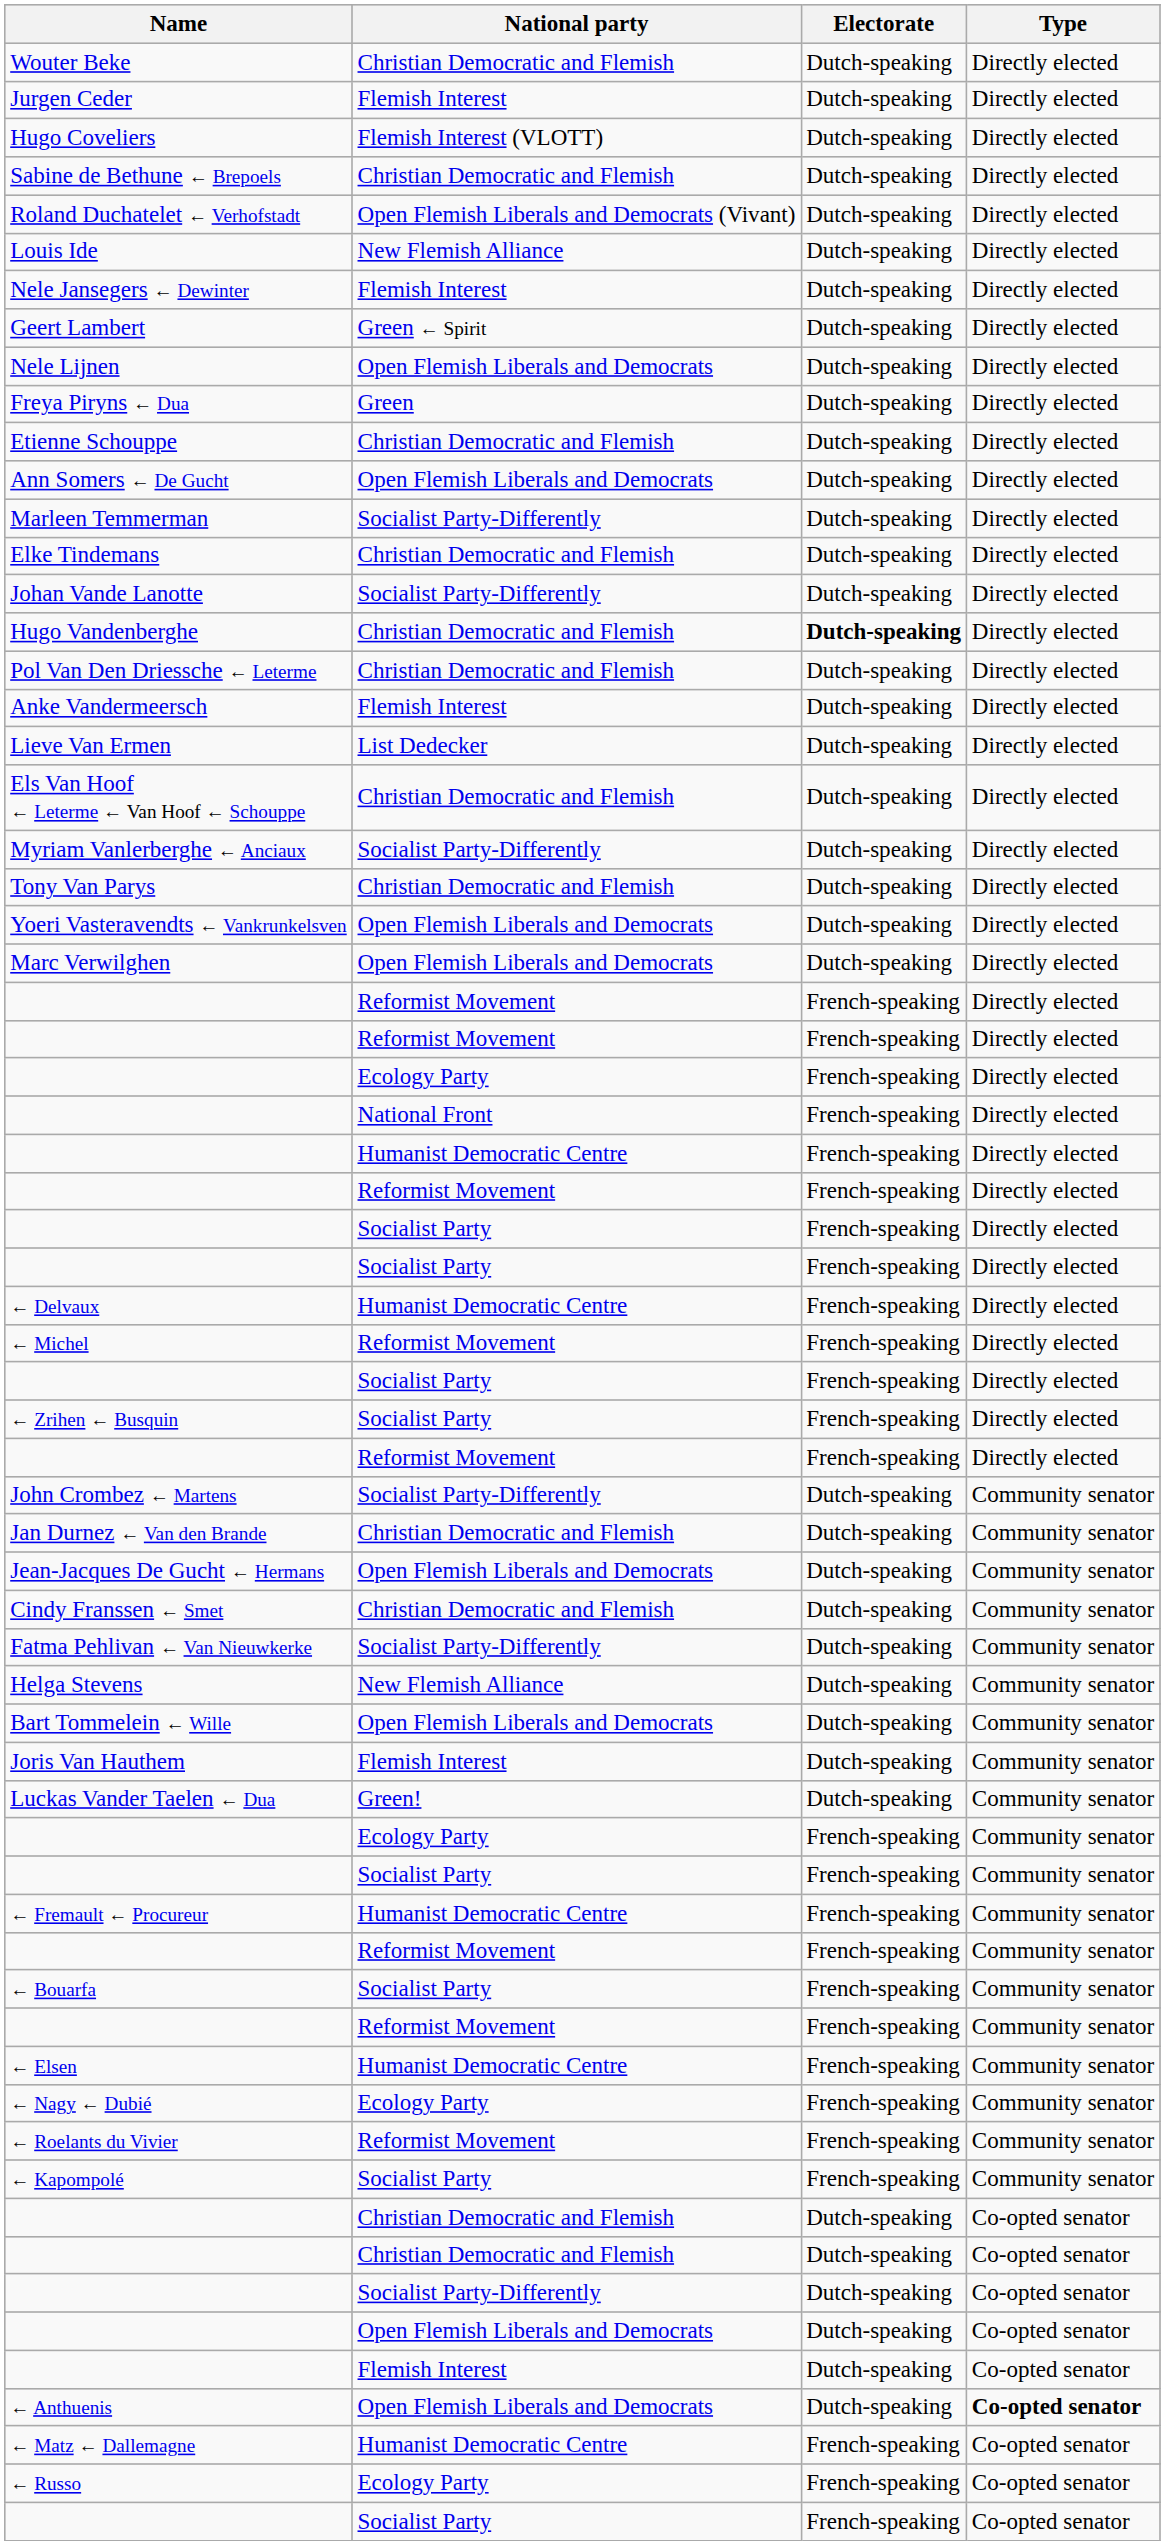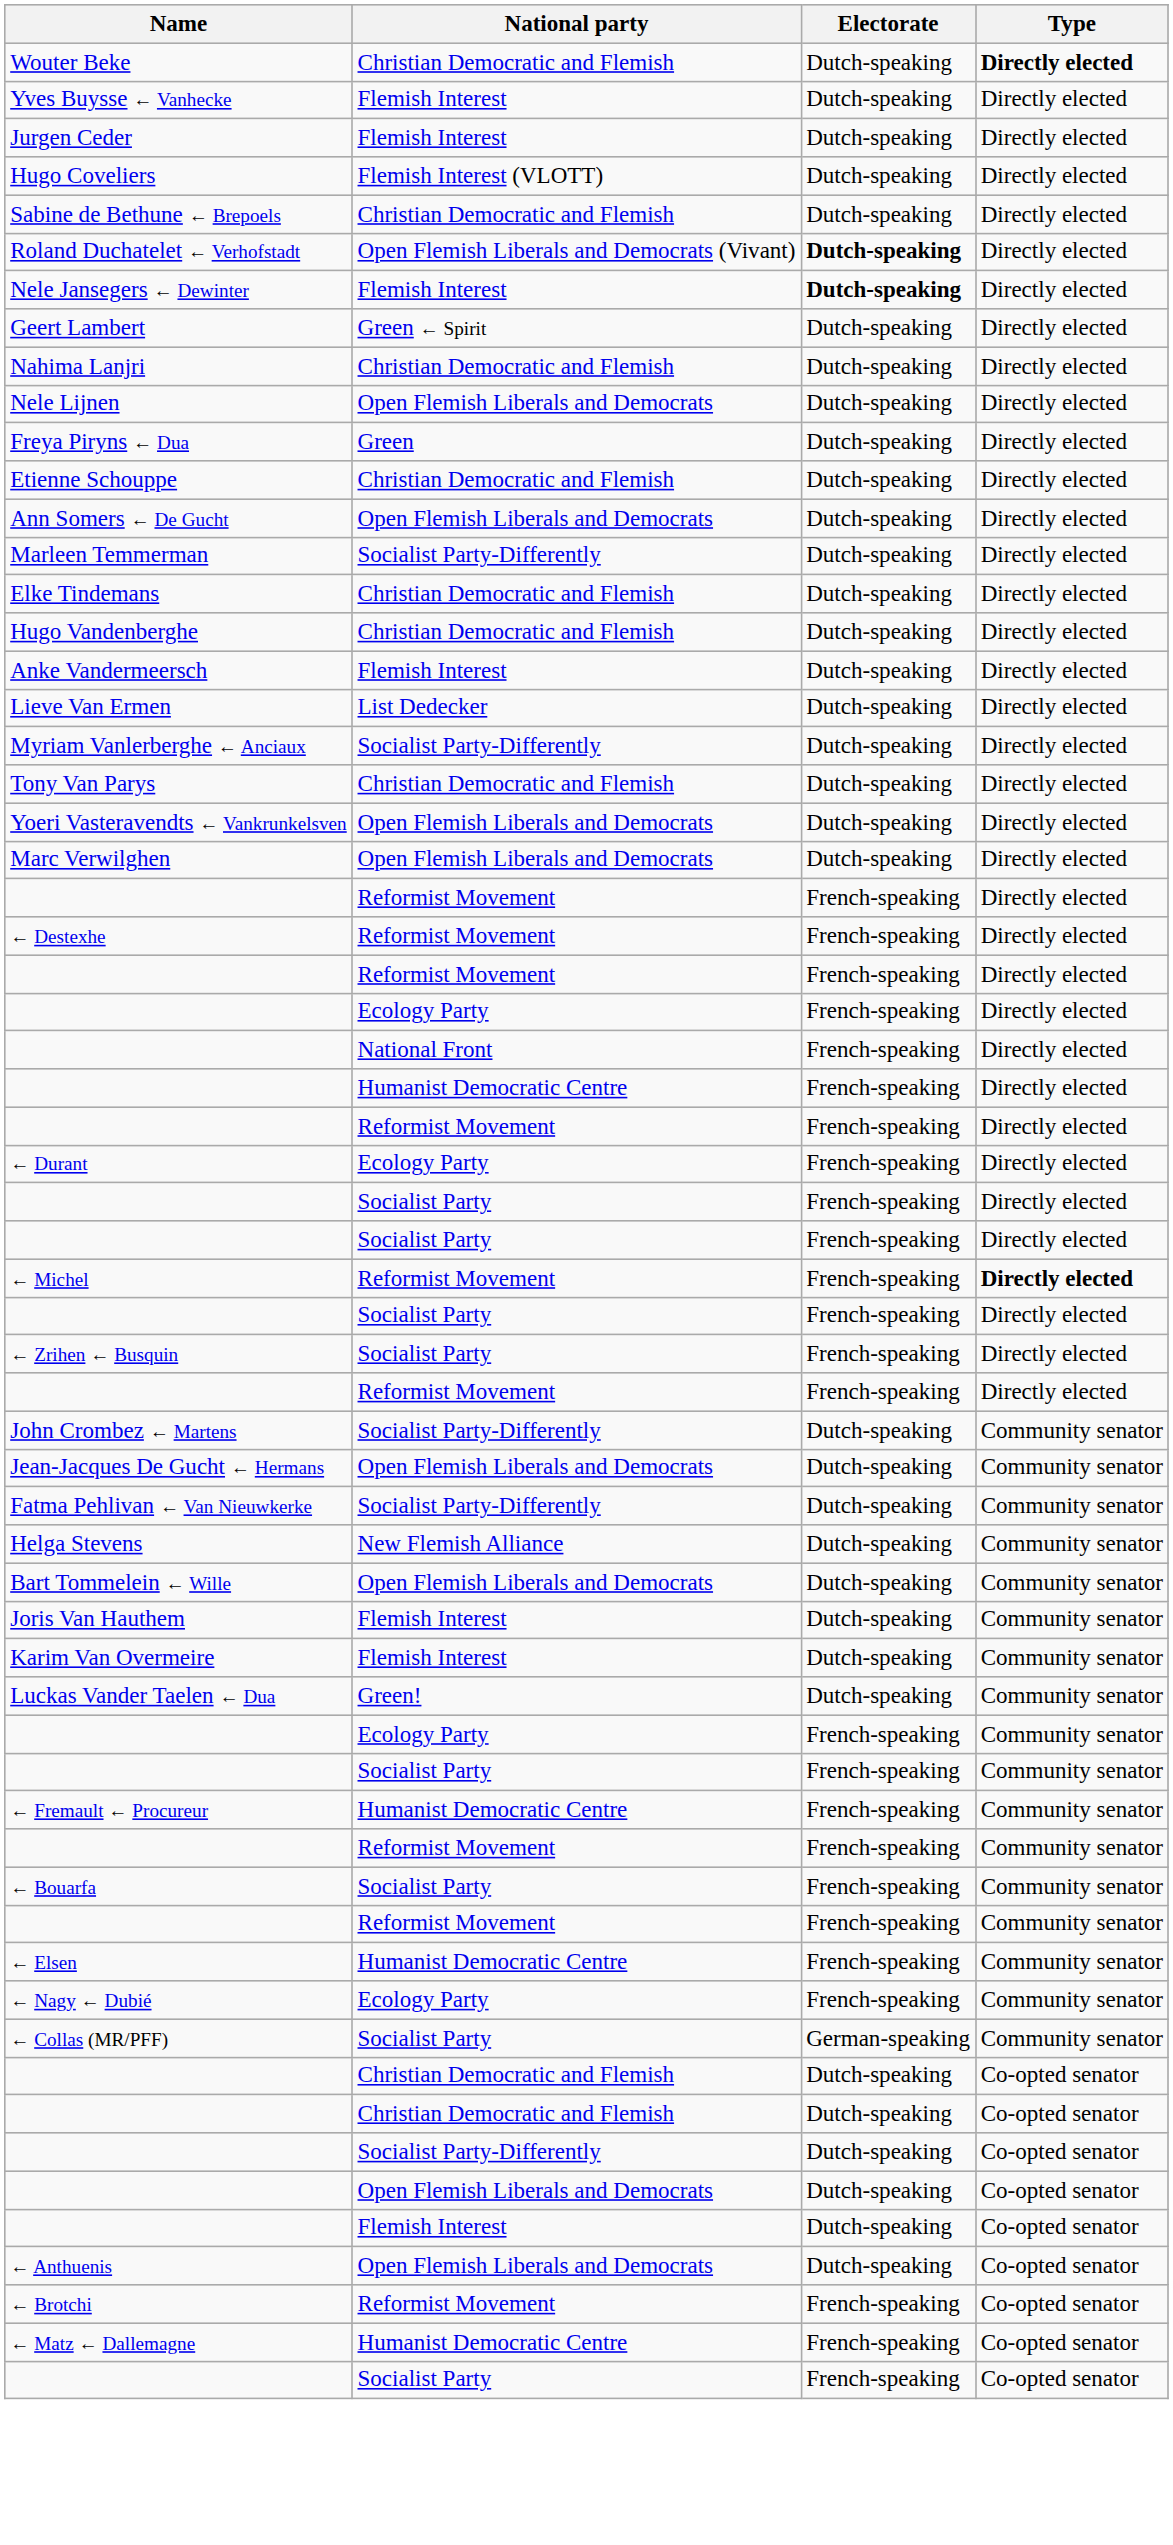Wouter Beke | Type: normal -> bold
+ row: Yves Buysse ← Vanhecke | Flemish Interest | Dutch-speaking | Directly elected
Roland Duchatelet ← Verhofstadt | Electorate: normal -> bold
- row: Louis Ide | New Flemish Alliance | Dutch-speaking | Directly elected
Nele Jansegers ← Dewinter | Electorate: normal -> bold
+ row: Nahima Lanjri | Christian Democratic and Flemish | Dutch-speaking | Directly elected
- row: Johan Vande Lanotte | Socialist Party-Differently | Dutch-speaking | Directly elected
Hugo Vandenberghe | Electorate: bold -> normal
- row: Pol Van Den Driessche ← Leterme | Christian Democratic and Flemish | Dutch-speaking | Directly elected
- row: Els Van Hoof ← Leterme ← Van Hoof ← Schouppe | Christian Democratic and Flemish | Dutch-speaking | Directly elected
+ row: ← Destexhe | Reformist Movement | French-speaking | Directly elected
+ row: ← Durant | Ecology Party | French-speaking | Directly elected
- row: ← Delvaux | Humanist Democratic Centre | French-speaking | Directly elected
← Michel | Type: normal -> bold
- row: Jan Durnez ← Van den Brande | Christian Democratic and Flemish | Dutch-speaking | Community senator
- row: Cindy Franssen ← Smet | Christian Democratic and Flemish | Dutch-speaking | Community senator
+ row: Karim Van Overmeire | Flemish Interest | Dutch-speaking | Community senator
- row: ← Roelants du Vivier | Reformist Movement | French-speaking | Community senator
- row: ← Kapompolé | Socialist Party | French-speaking | Community senator
+ row: ← Collas (MR/PFF) | Socialist Party | German-speaking | Community senator
← Anthuenis | Type: bold -> normal
+ row: ← Brotchi | Reformist Movement | French-speaking | Co-opted senator
- row: ← Russo | Ecology Party | French-speaking | Co-opted senator
